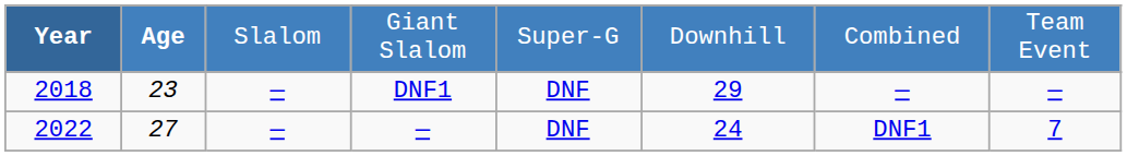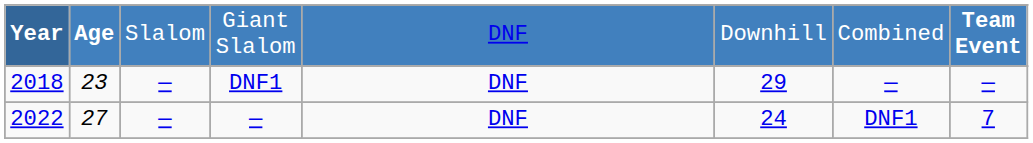Giant Slalom | column 5: Super-G -> DNF
Giant Slalom | column 8: normal -> bold
